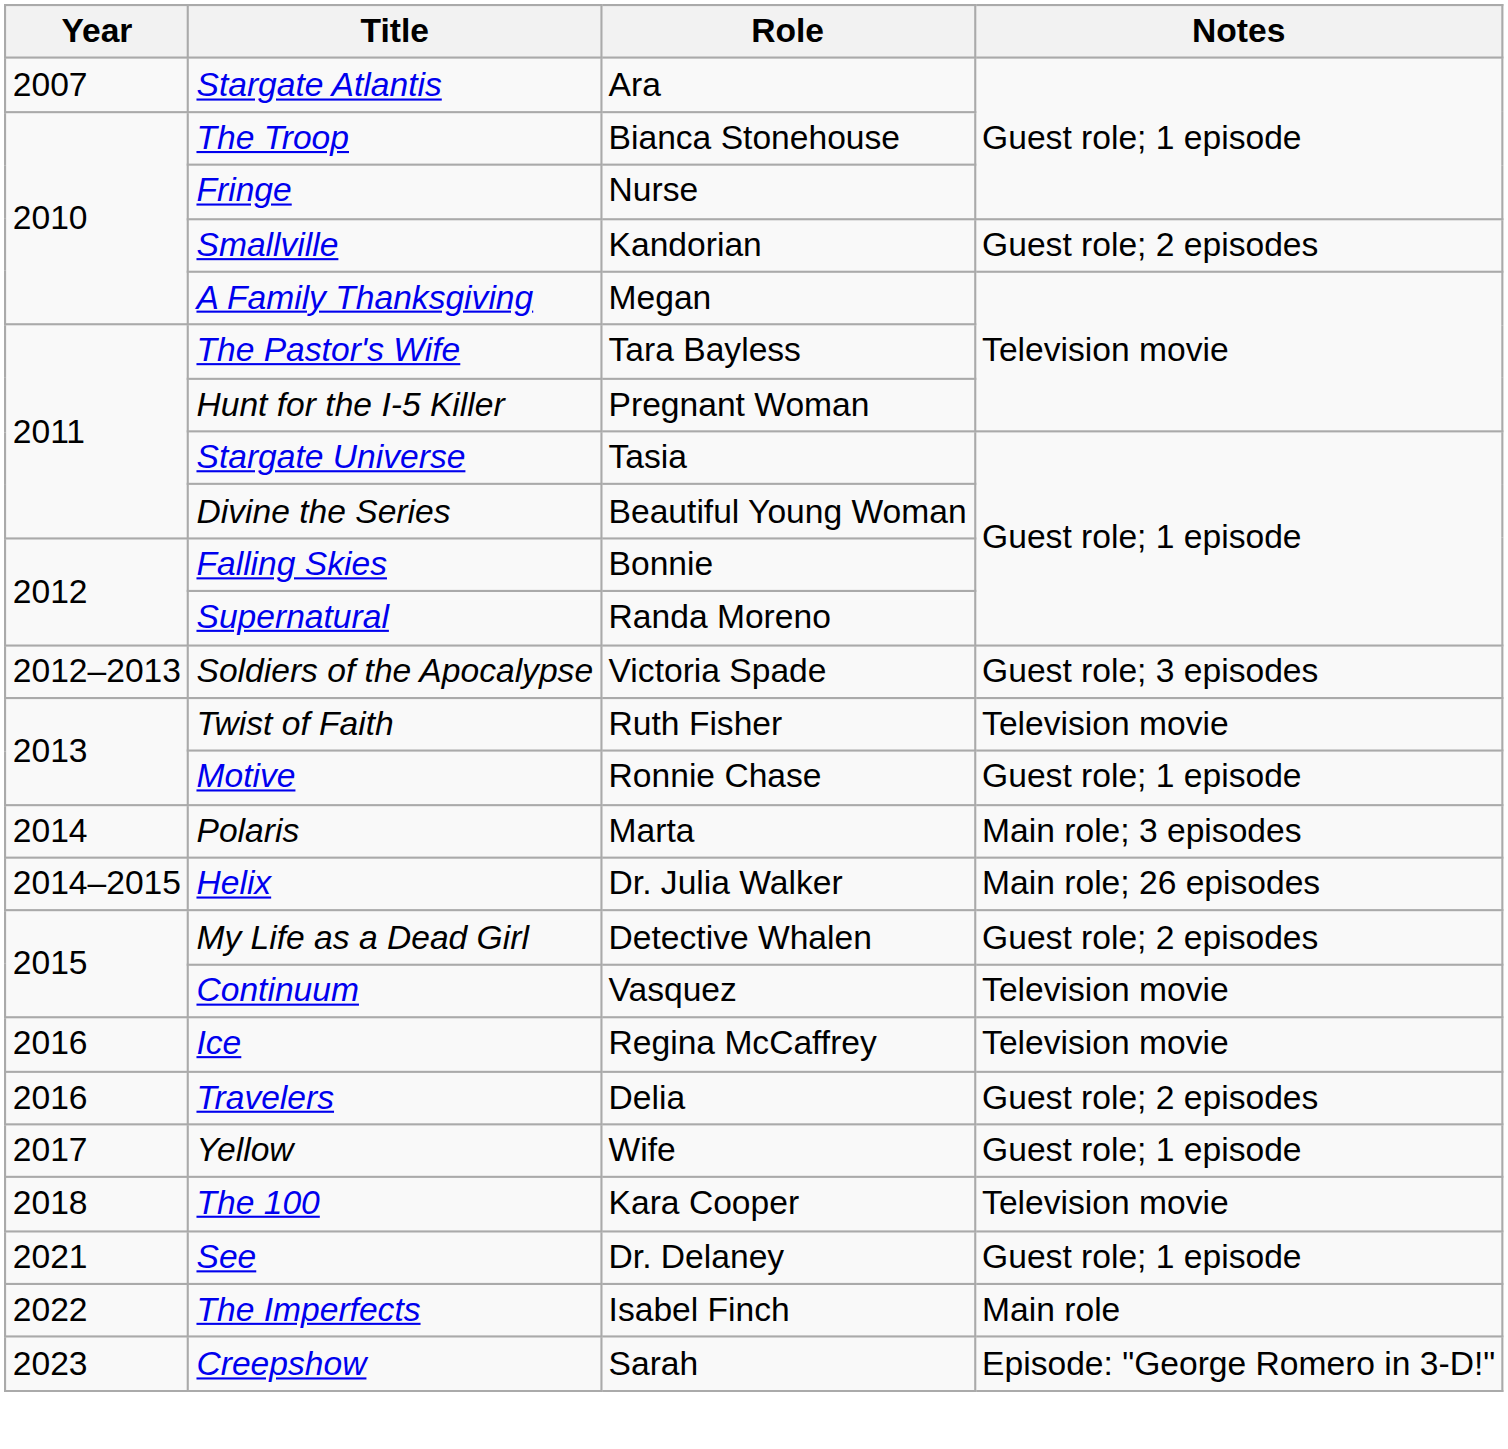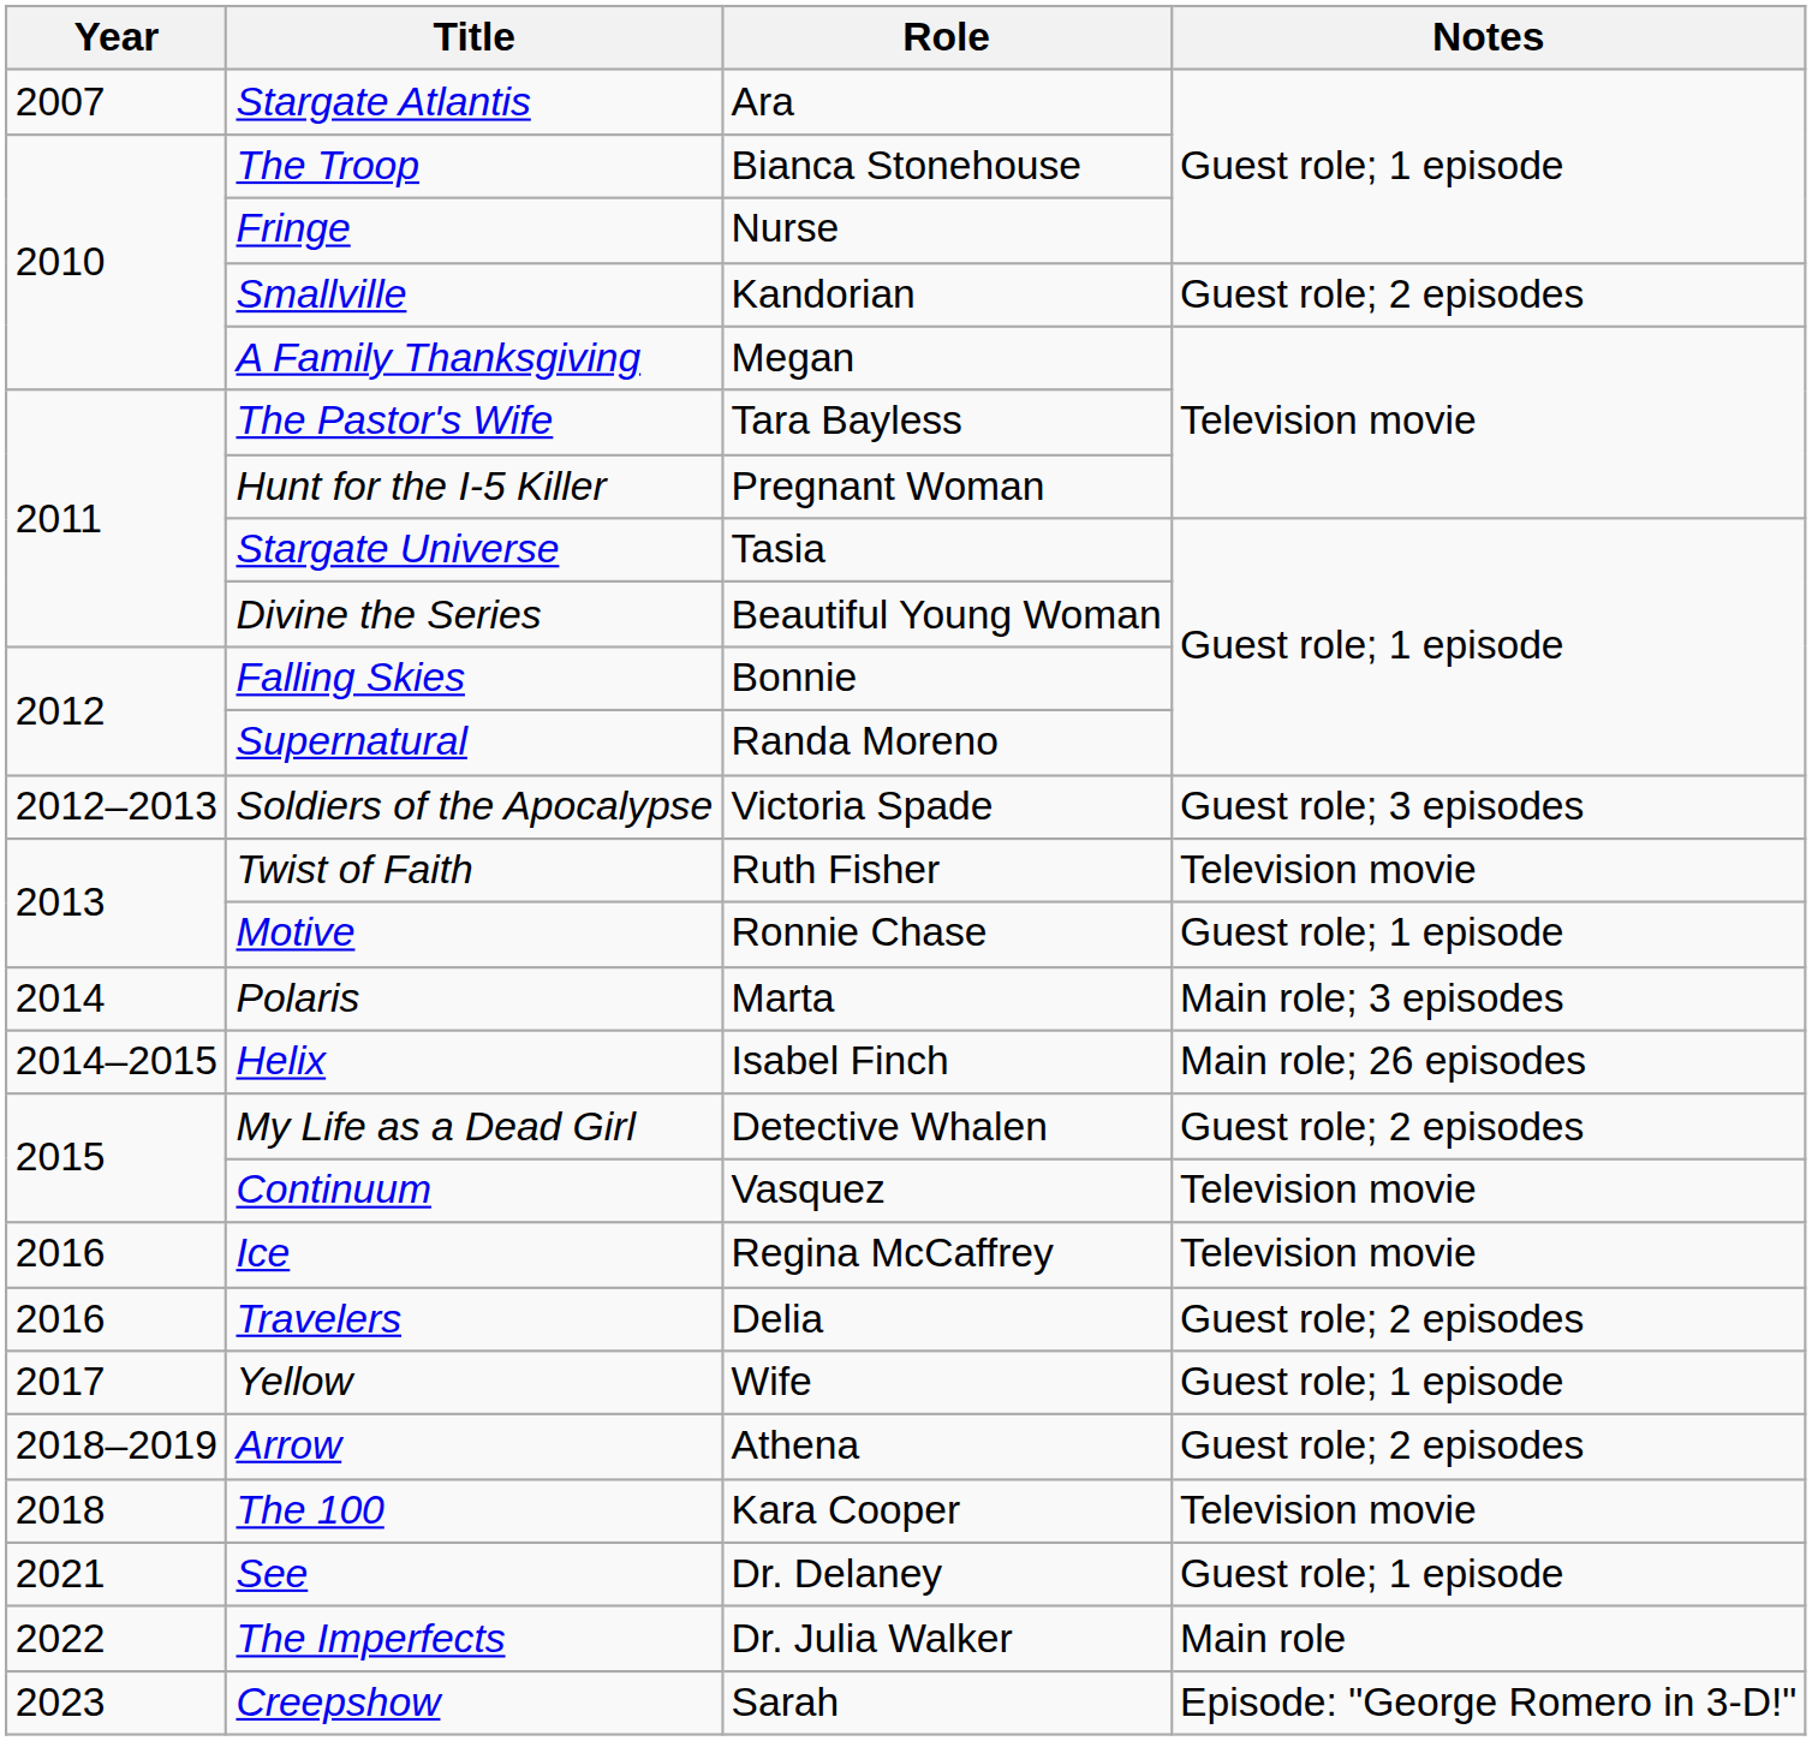Helix | Role: Dr. Julia Walker -> Isabel Finch
+ row: 2018–2019 | Arrow | Athena | Guest role; 2 episodes
The Imperfects | Role: Isabel Finch -> Dr. Julia Walker
